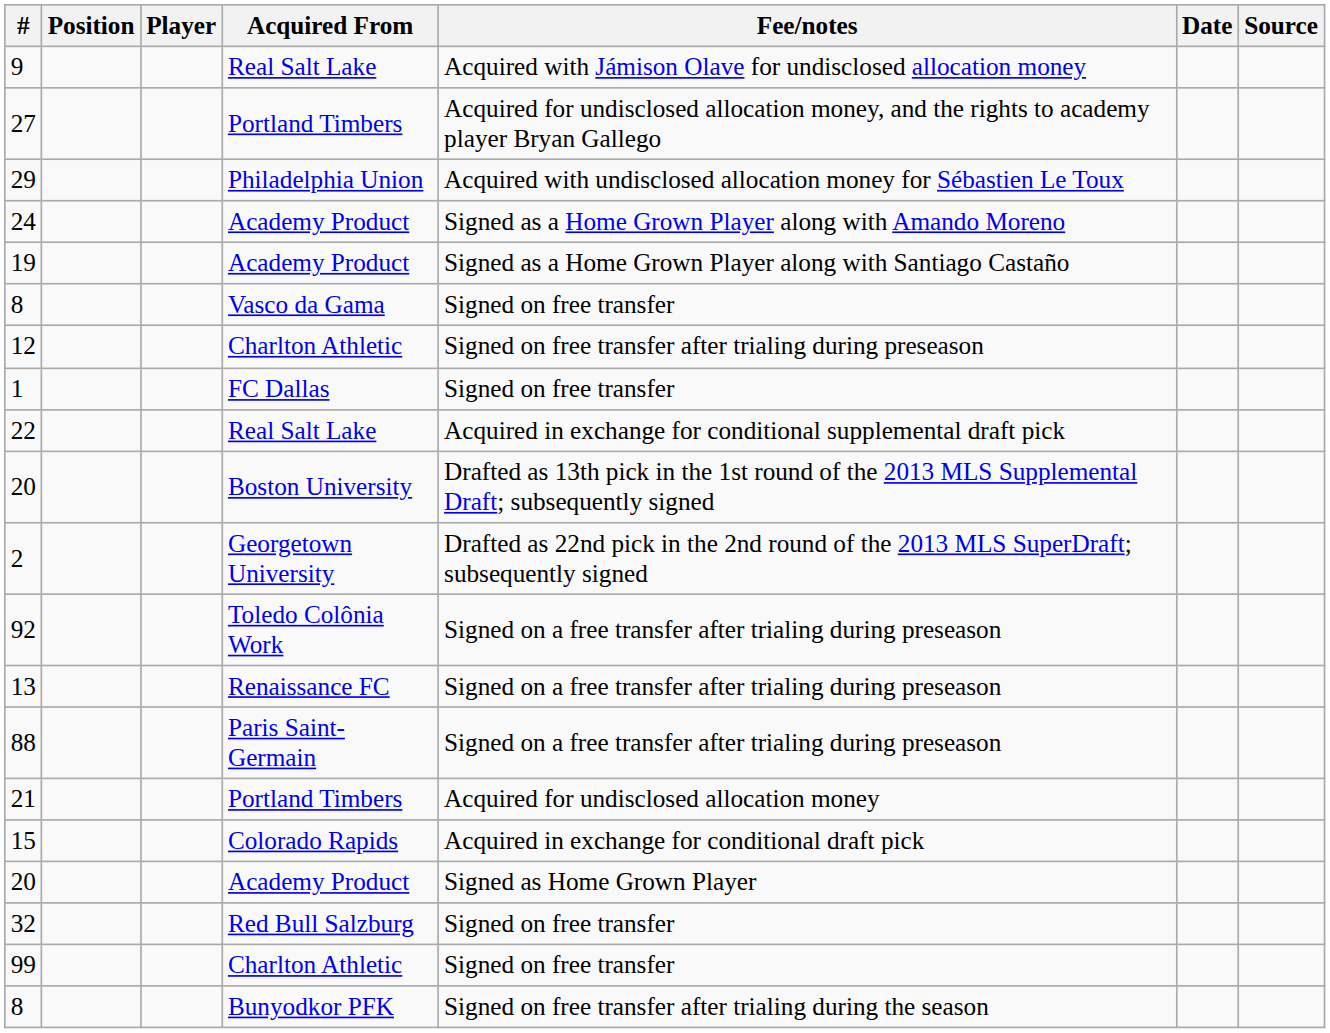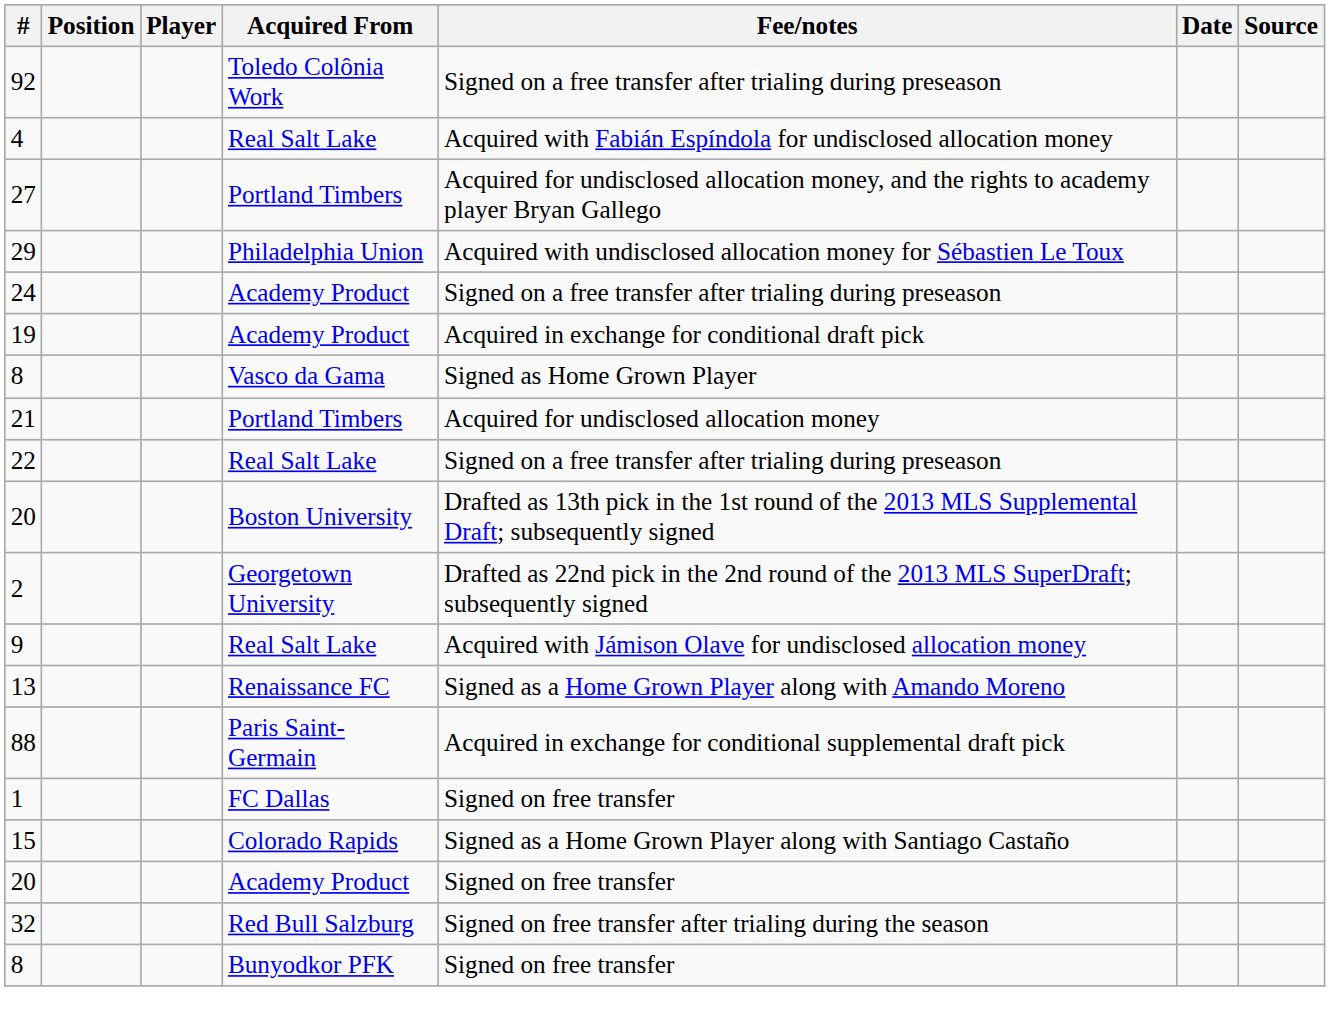rows swapped: 9 <-> 92
+ row: 4 | Real Salt Lake | Acquired with Fabián Espíndola for undisclosed allocation money
24 | Fee/notes: Signed as a Home Grown Player along with Amando Moreno -> Signed on a free transfer after trialing during preseason
19 | Fee/notes: Signed as a Home Grown Player along with Santiago Castaño -> Acquired in exchange for conditional draft pick
8 / Vasco da Gama | Fee/notes: Signed on free transfer -> Signed as Home Grown Player
- row: 12 | Charlton Athletic | Signed on free transfer after trialing during preseason
rows swapped: 21 <-> 1
22 | Fee/notes: Acquired in exchange for conditional supplemental draft pick -> Signed on a free transfer after trialing during preseason
13 | Fee/notes: Signed on a free transfer after trialing during preseason -> Signed as a Home Grown Player along with Amando Moreno
88 | Fee/notes: Signed on a free transfer after trialing during preseason -> Acquired in exchange for conditional supplemental draft pick
15 | Fee/notes: Acquired in exchange for conditional draft pick -> Signed as a Home Grown Player along with Santiago Castaño
20 / Academy Product | Fee/notes: Signed as Home Grown Player -> Signed on free transfer
32 | Fee/notes: Signed on free transfer -> Signed on free transfer after trialing during the season
- row: 99 | Charlton Athletic | Signed on free transfer
8 / Bunyodkor PFK | Fee/notes: Signed on free transfer after trialing during the season -> Signed on free transfer
